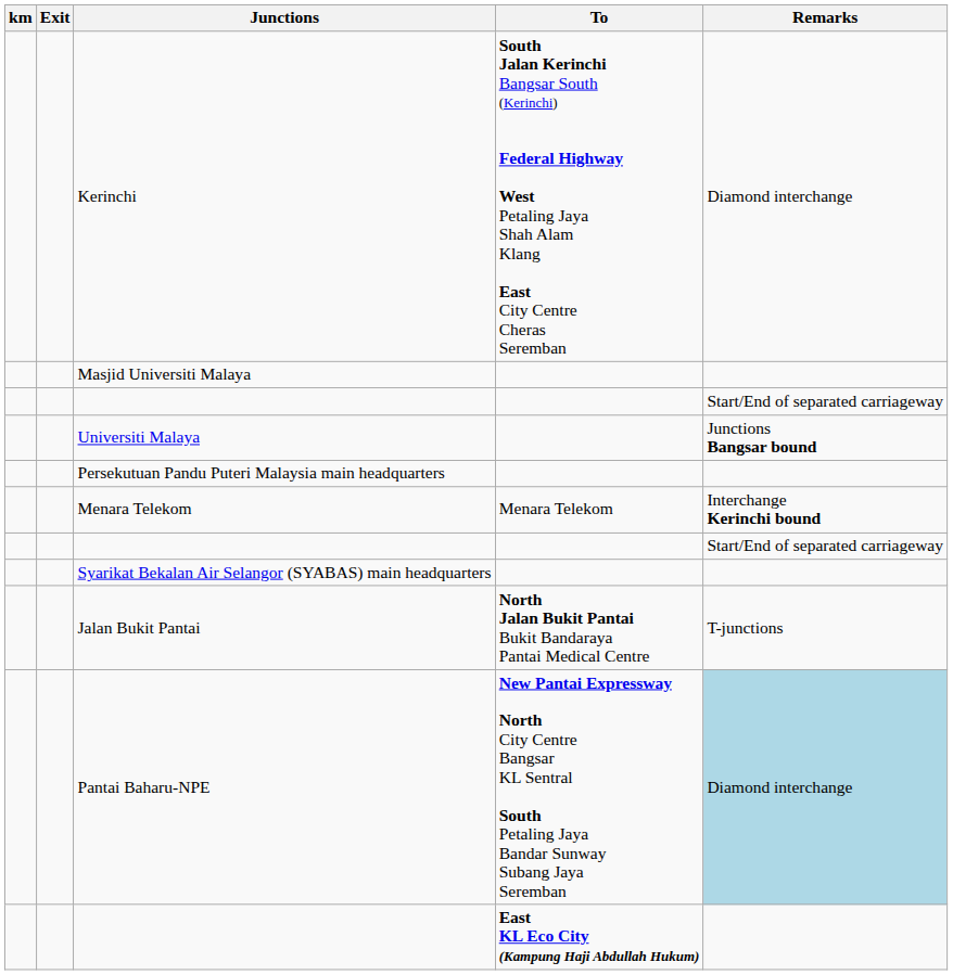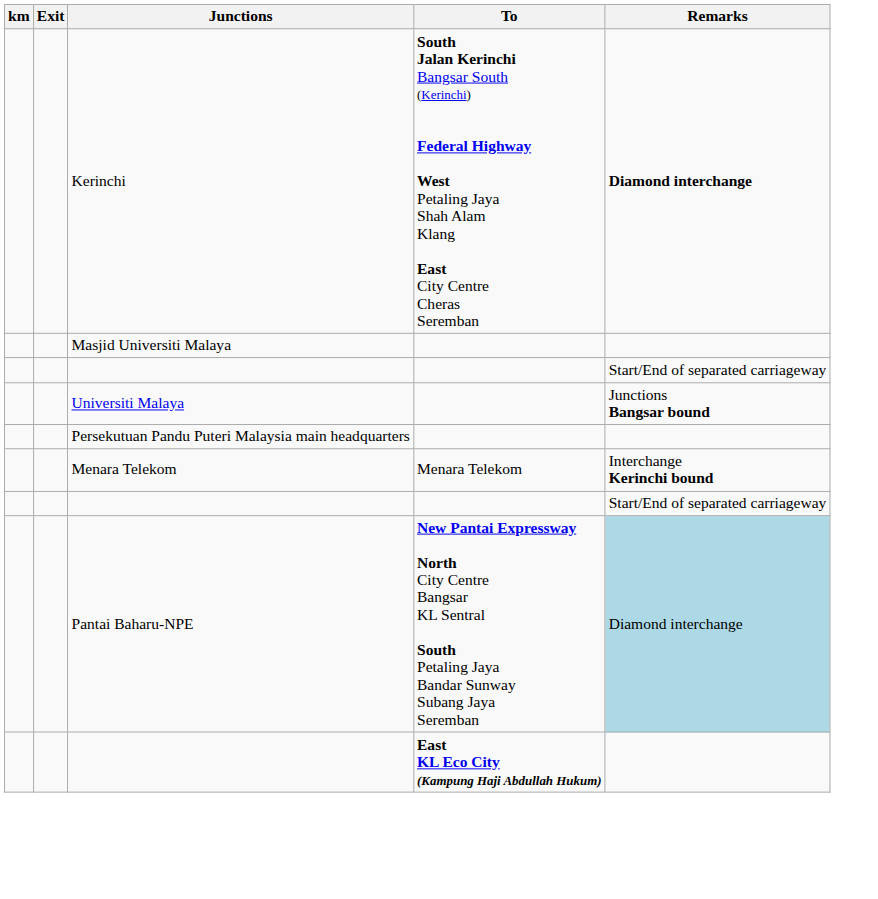Kerinchi | Remarks: normal -> bold
- row: Syarikat Bekalan Air Selangor (SYABAS) main headquarters
- row: Jalan Bukit Pantai | North Jalan Bukit Pantai Bukit Bandaraya Pantai Medical Centre | T-junctions
